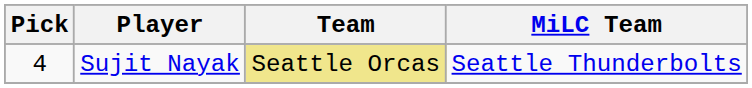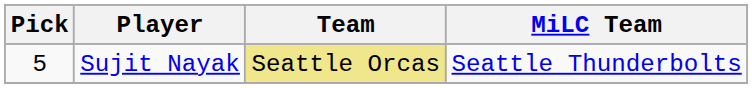Sujit Nayak | Pick: 4 -> 5
